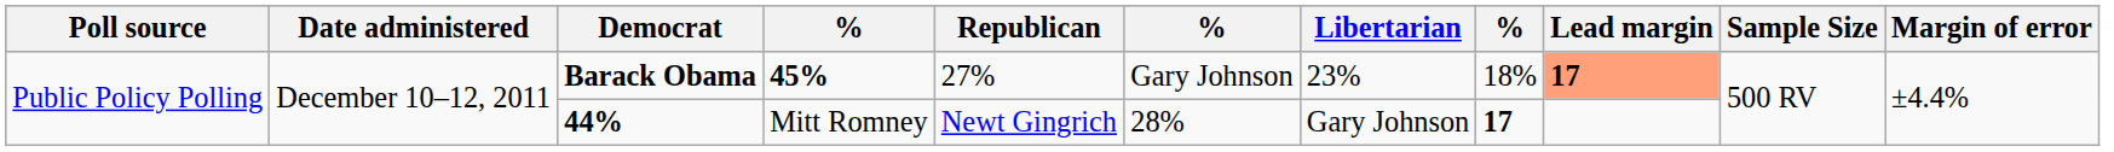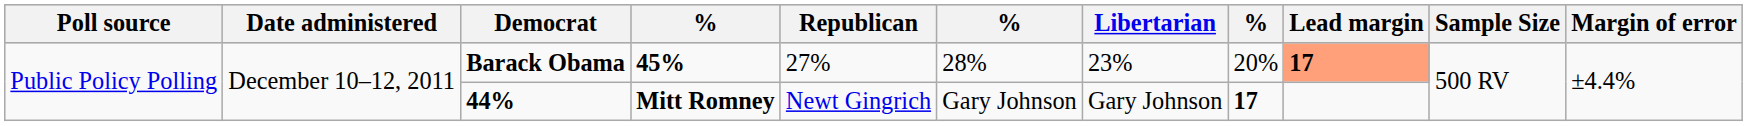Barack Obama | column 6: Gary Johnson -> 28%
Barack Obama | column 8: 18% -> 20%
44% | column 4: normal -> bold
44% | column 6: 28% -> Gary Johnson
